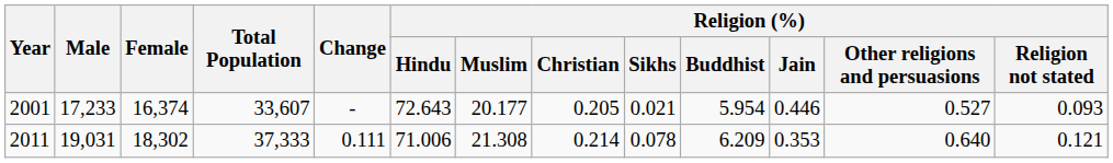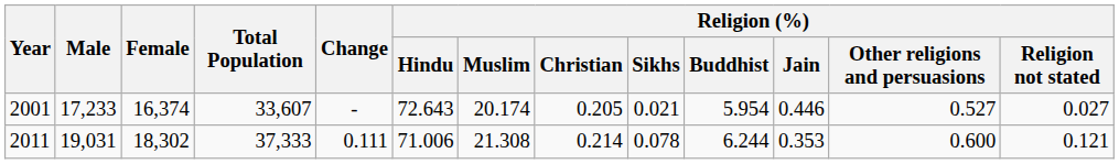2001 | Religion (%) / Muslim: 20.177 -> 20.174
2001 | Religion (%) / Religion not stated: 0.093 -> 0.027
2011 | Religion (%) / Buddhist: 6.209 -> 6.244
2011 | Religion (%) / Other religions and persuasions: 0.640 -> 0.600
